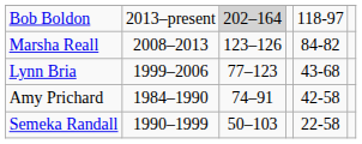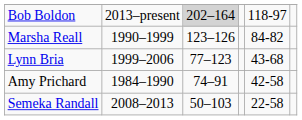Marsha Reall | column 2: 2008–2013 -> 1990–1999
Semeka Randall | column 2: 1990–1999 -> 2008–2013
